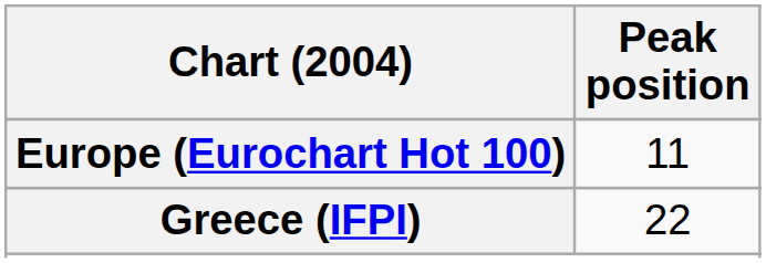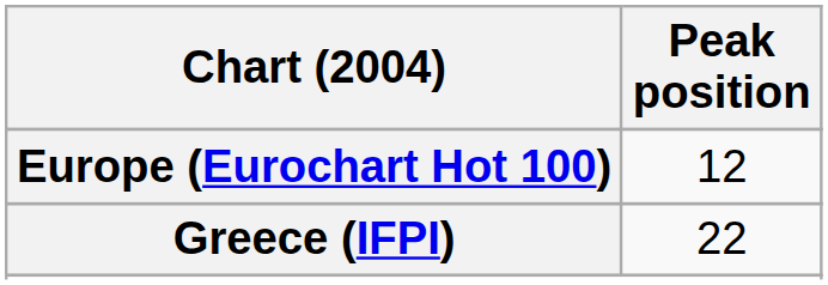Europe (Eurochart Hot 100) | Peak position: 11 -> 12
